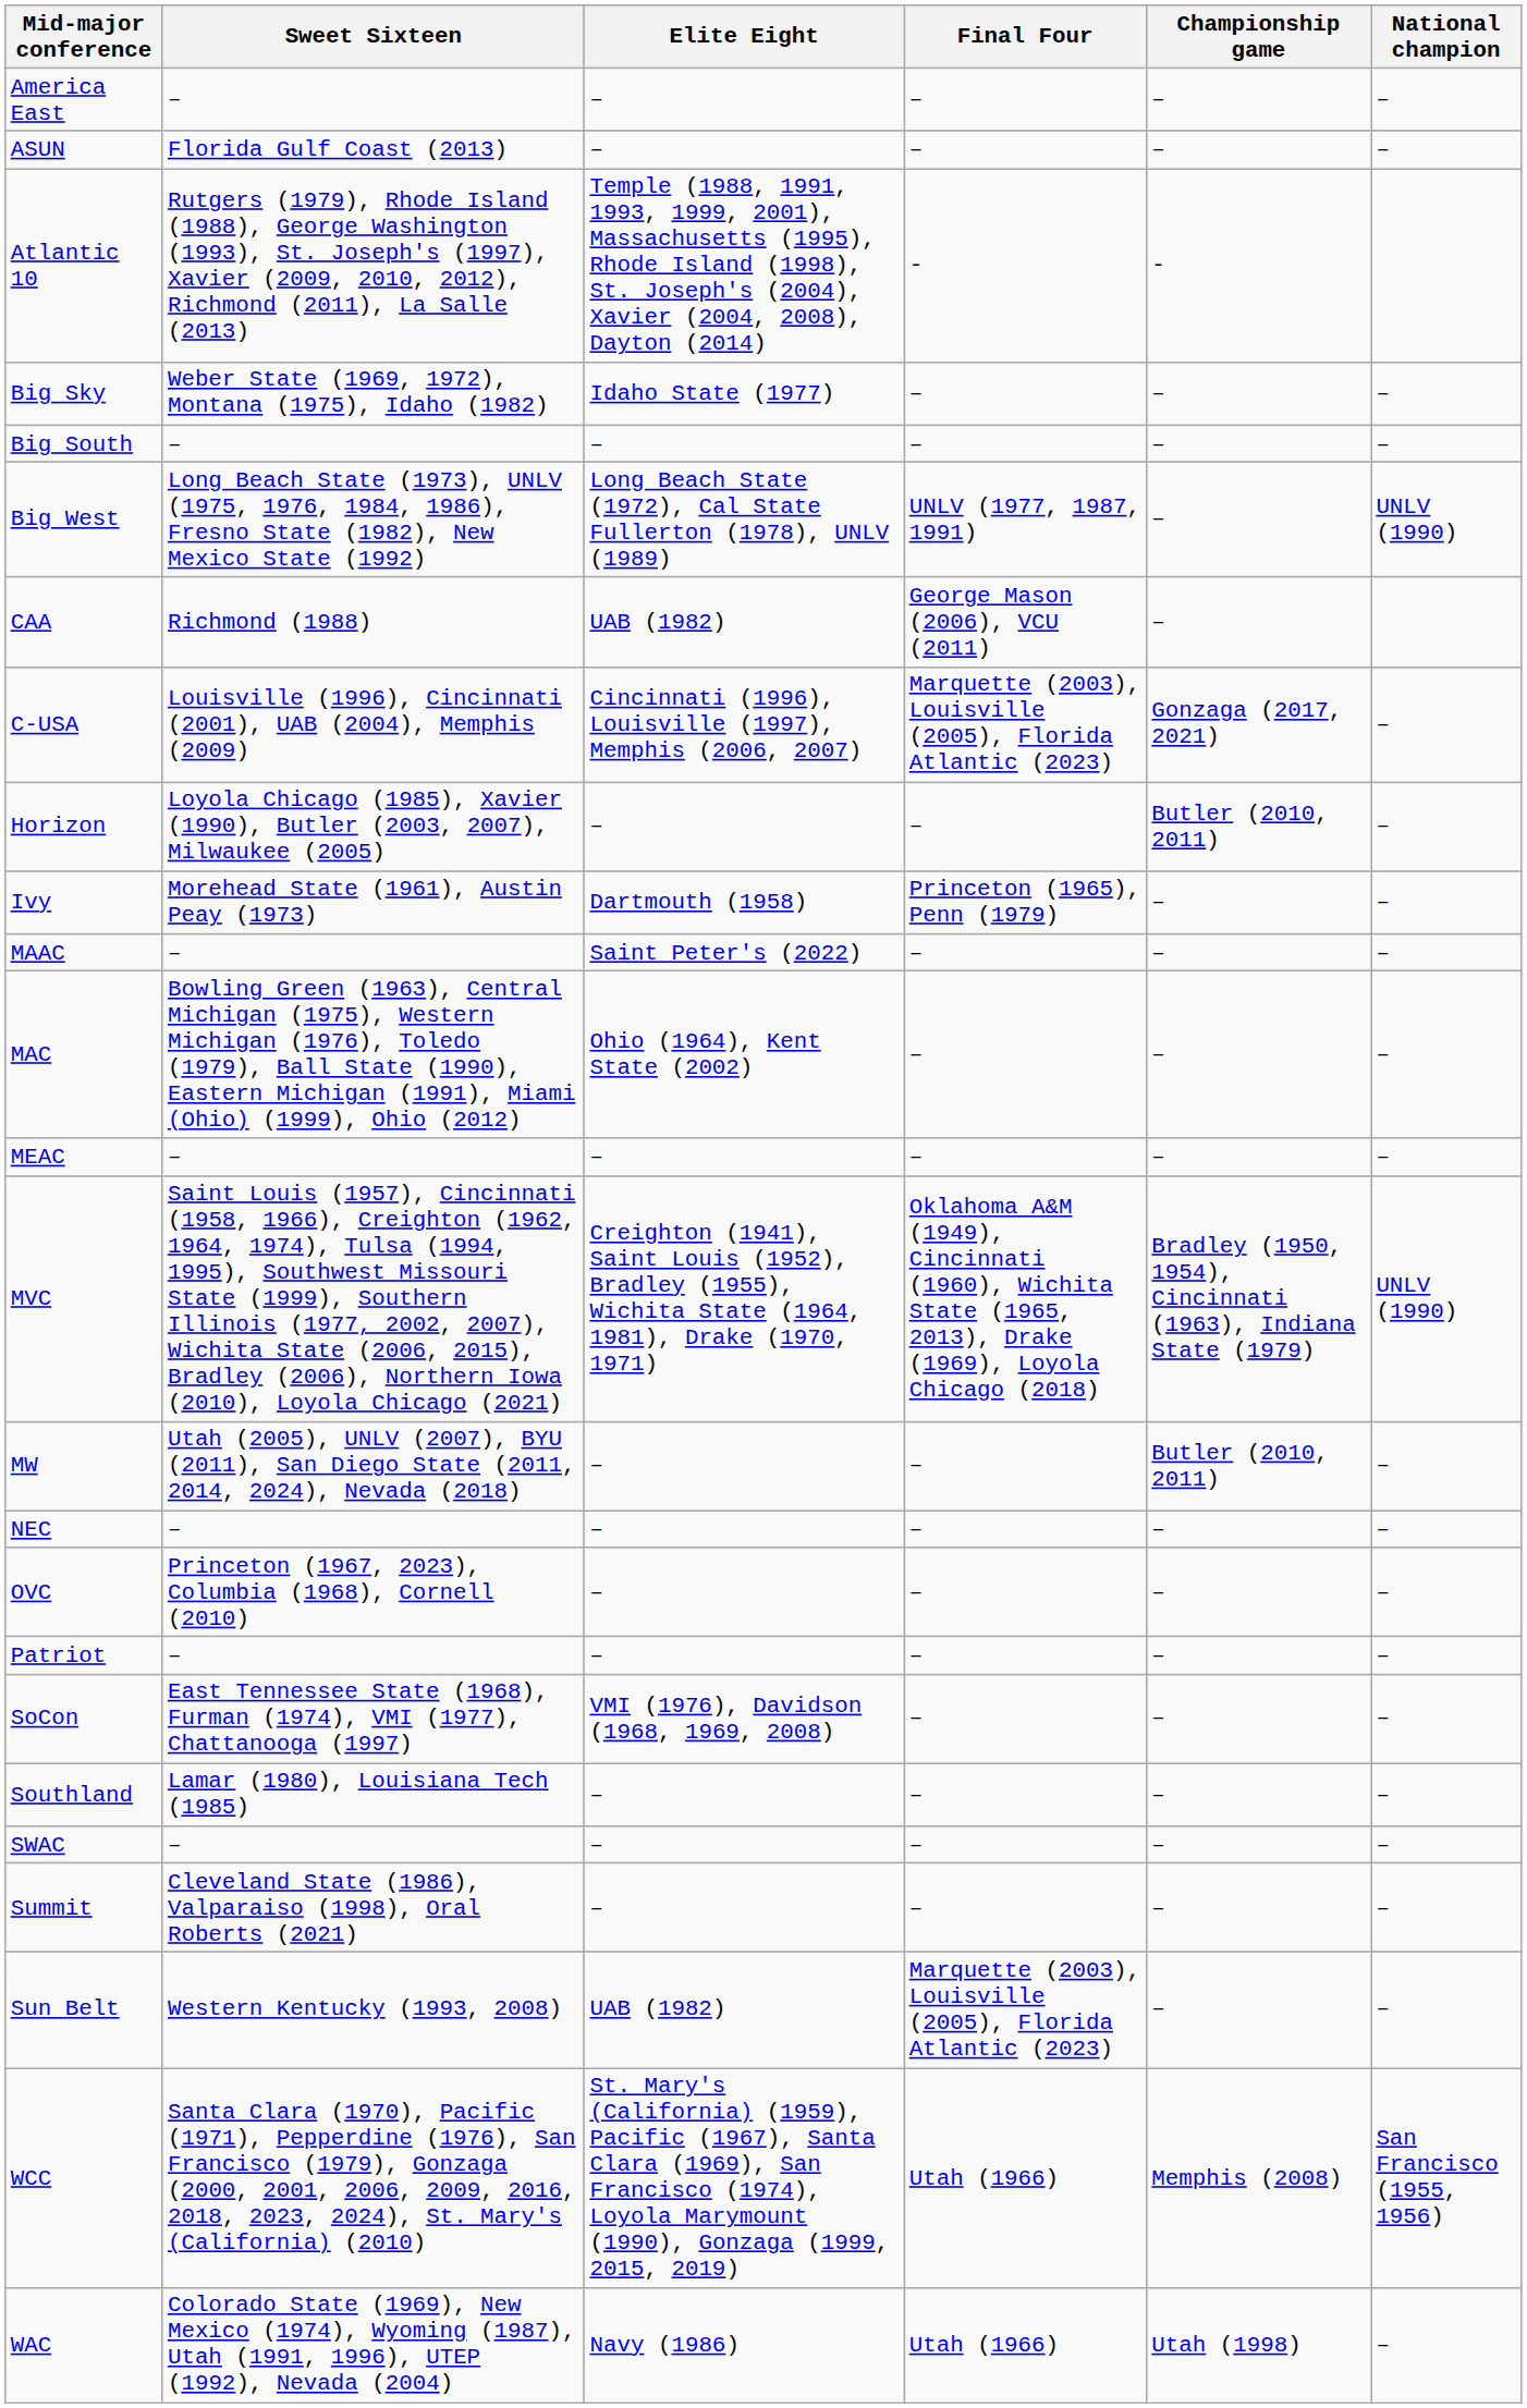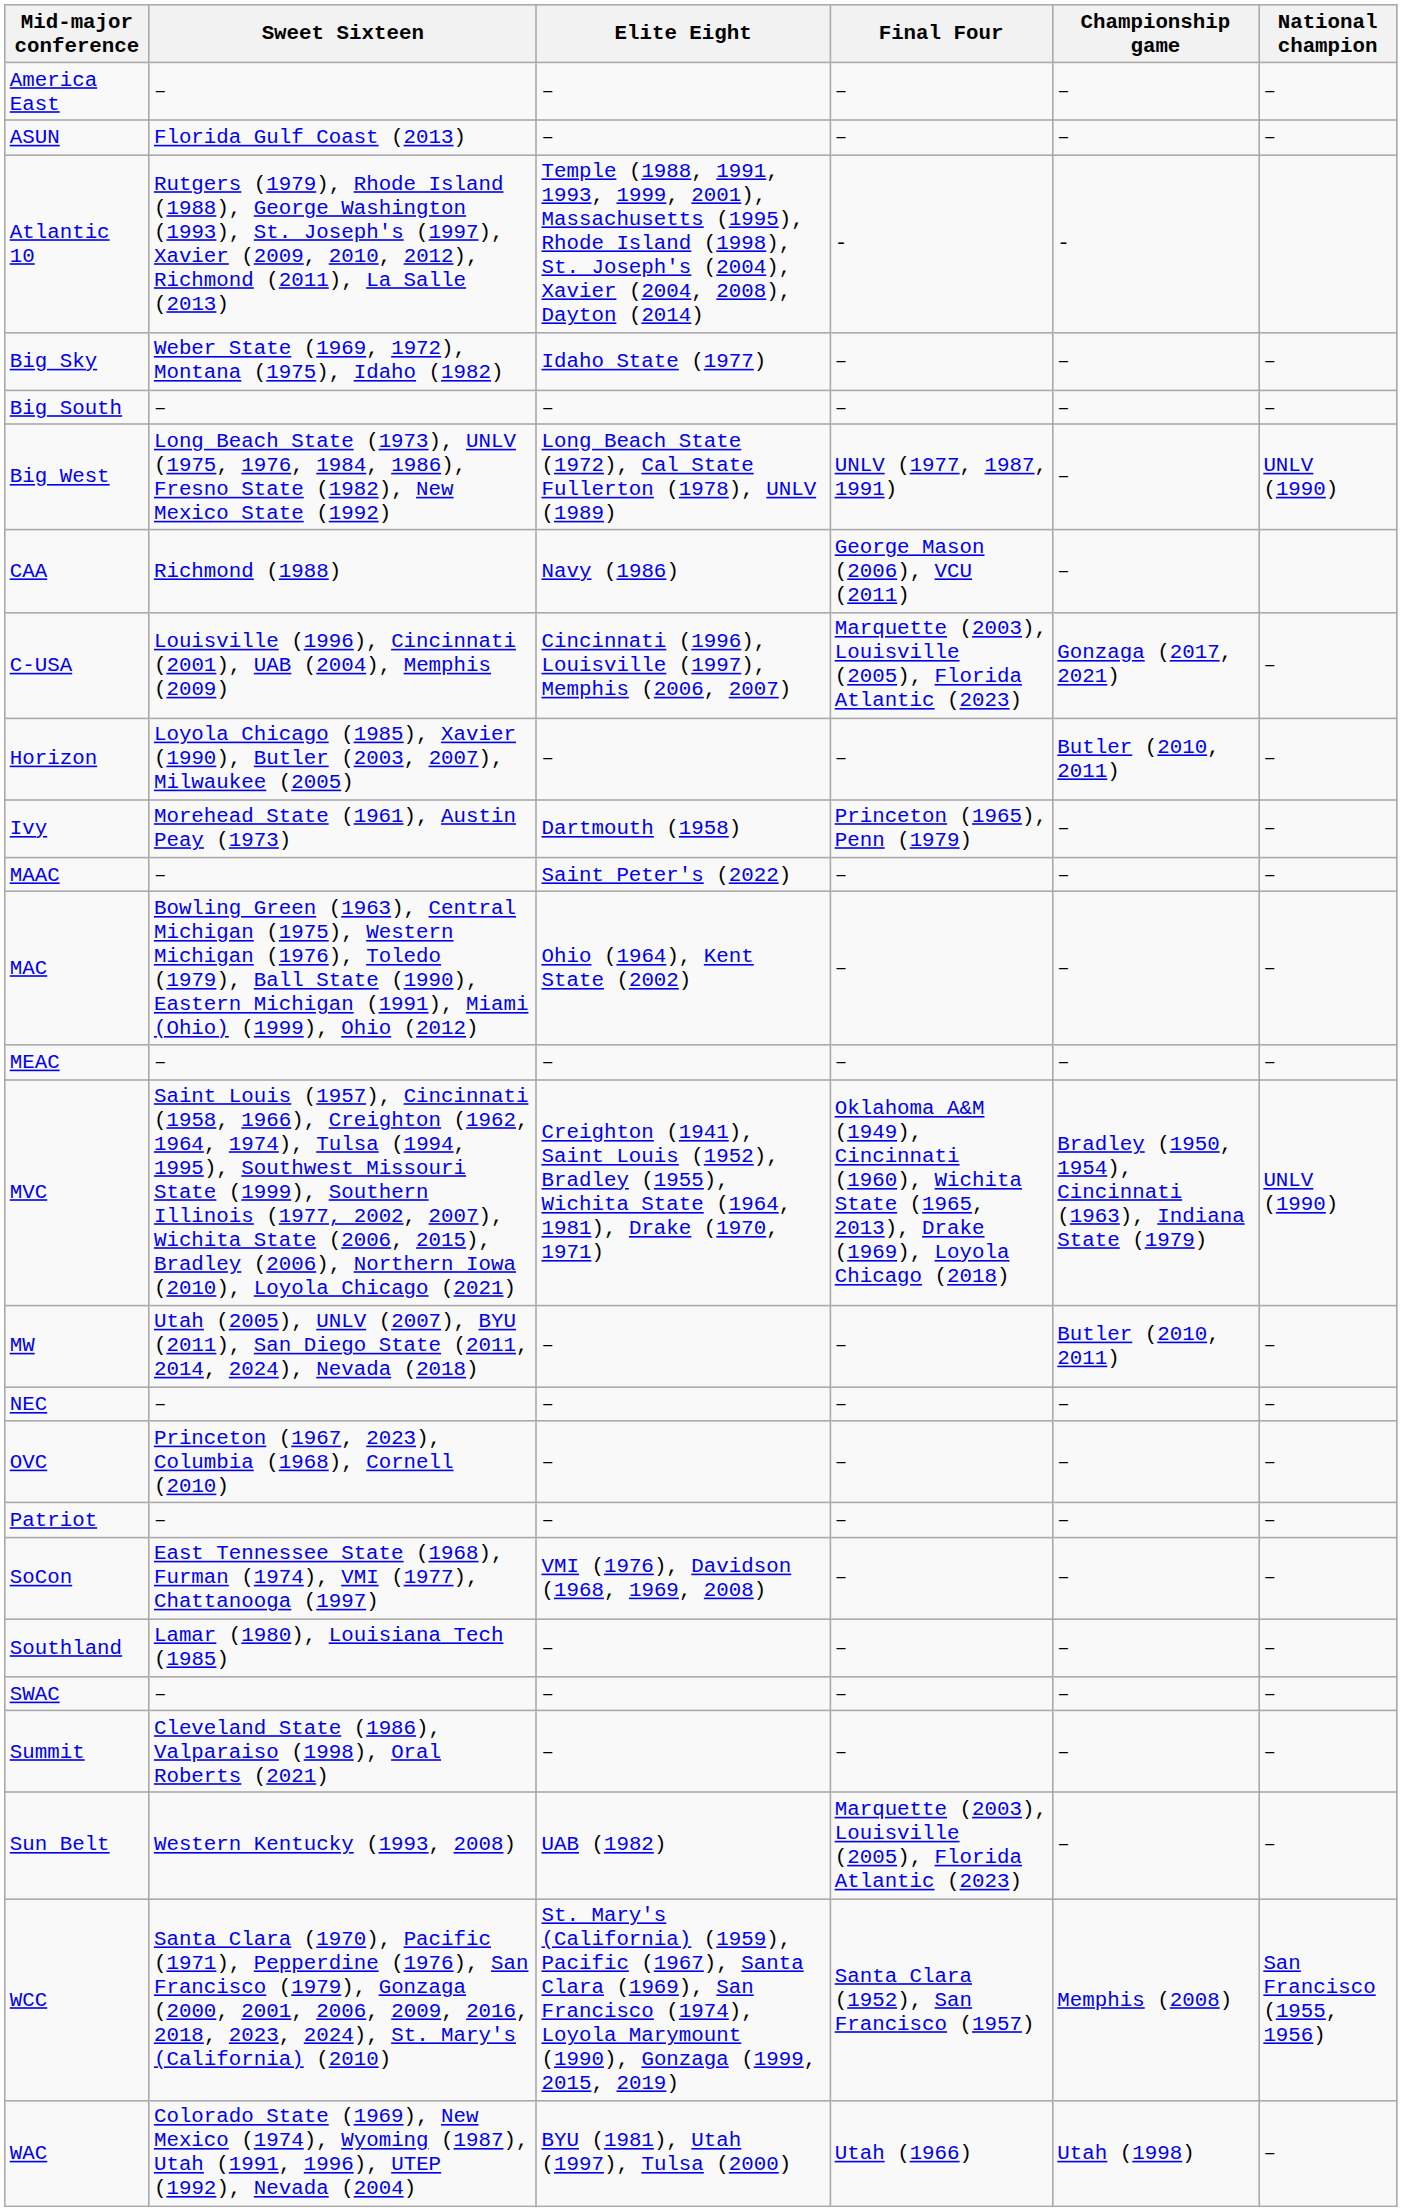CAA | Elite Eight: UAB (1982) -> Navy (1986)
WCC | Final Four: Utah (1966) -> Santa Clara (1952), San Francisco (1957)
WAC | Elite Eight: Navy (1986) -> BYU (1981), Utah (1997), Tulsa (2000)
